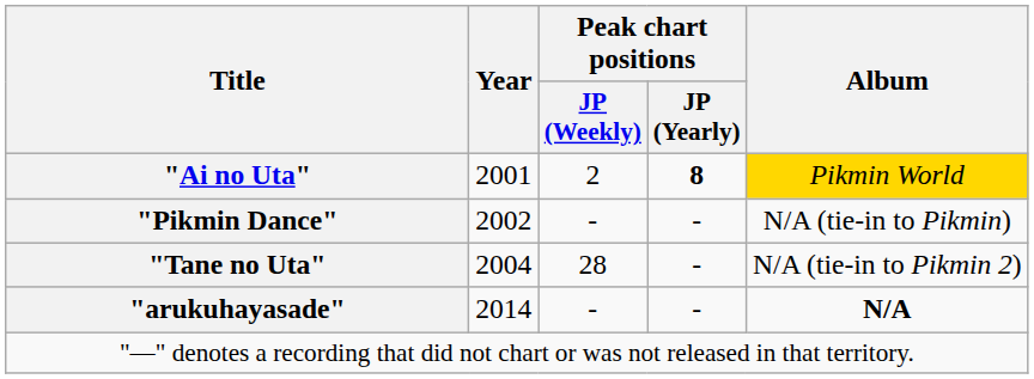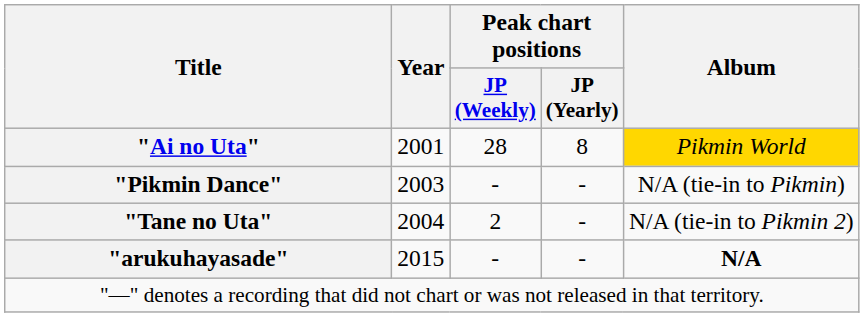"Ai no Uta" | Peak chart positions / JP (Weekly): 2 -> 28
"Ai no Uta" | Peak chart positions / JP (Yearly): bold -> normal
"Pikmin Dance" | Year: 2002 -> 2003
"Tane no Uta" | Peak chart positions / JP (Weekly): 28 -> 2
"arukuhayasade" | Year: 2014 -> 2015
